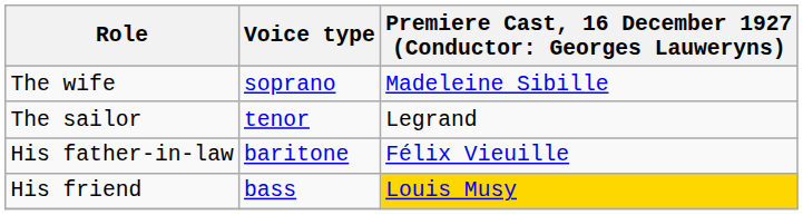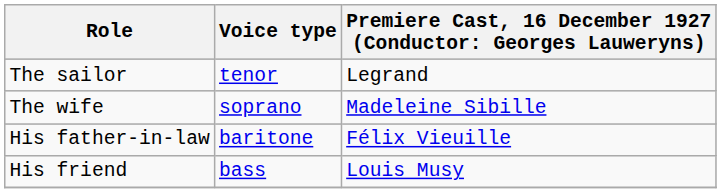rows swapped: The wife <-> The sailor
His friend | column 3: gold background -> no background
